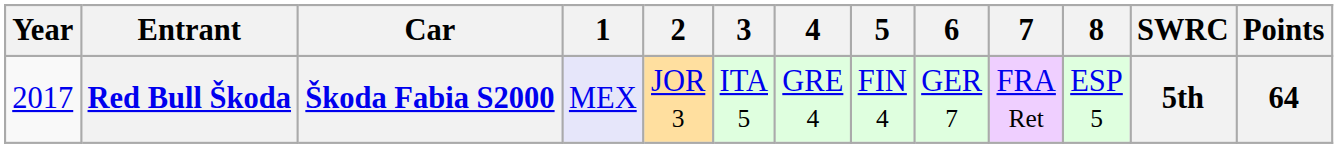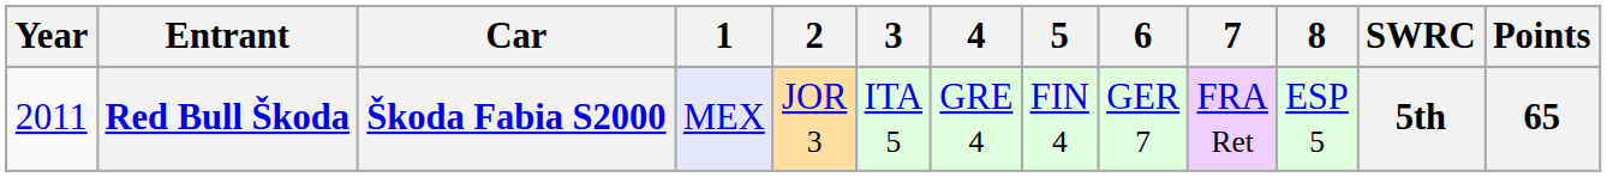Red Bull Škoda | Year: 2017 -> 2011
Red Bull Škoda | Points: 64 -> 65
